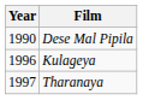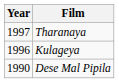rows swapped: Dese Mal Pipila <-> Tharanaya
